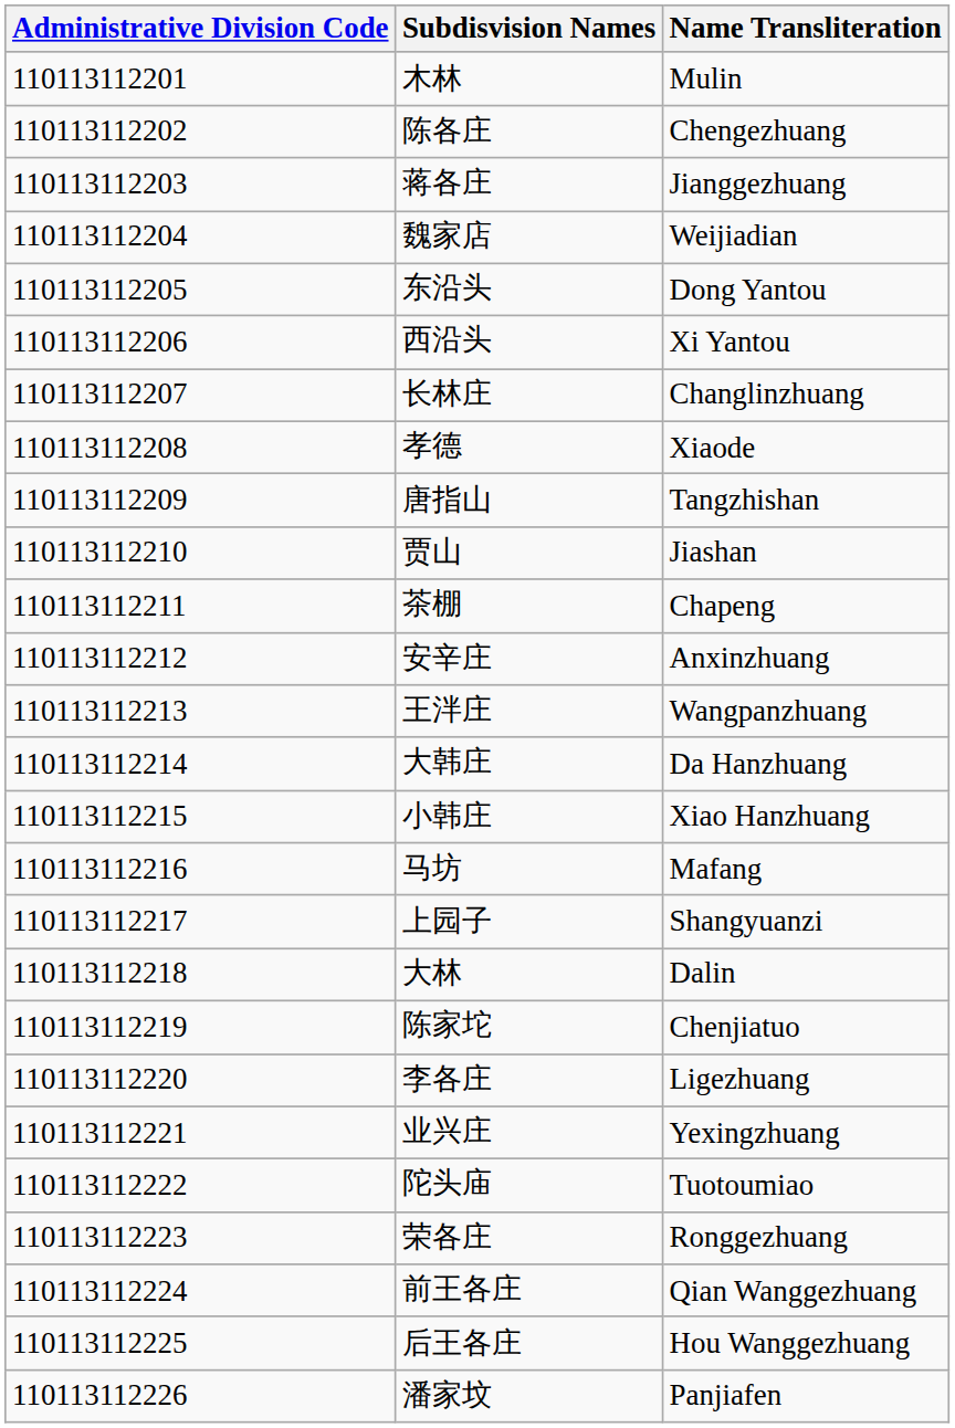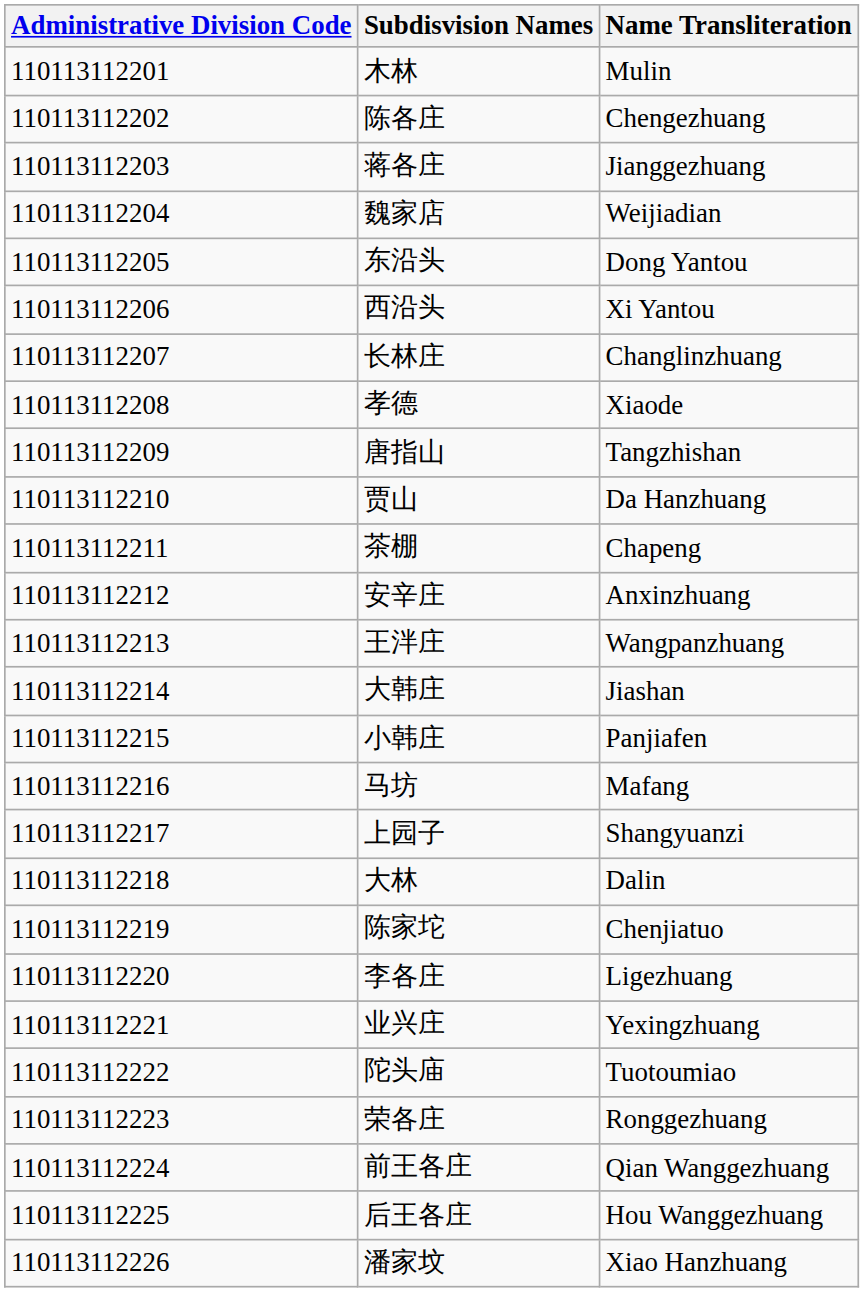贾山 | Name Transliteration: Jiashan -> Da Hanzhuang
大韩庄 | Name Transliteration: Da Hanzhuang -> Jiashan
小韩庄 | Name Transliteration: Xiao Hanzhuang -> Panjiafen
潘家坟 | Name Transliteration: Panjiafen -> Xiao Hanzhuang
